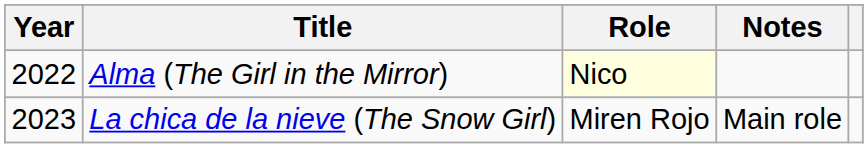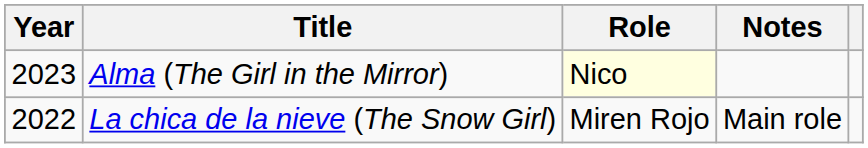Alma (The Girl in the Mirror) | Year: 2022 -> 2023
La chica de la nieve (The Snow Girl) | Year: 2023 -> 2022
